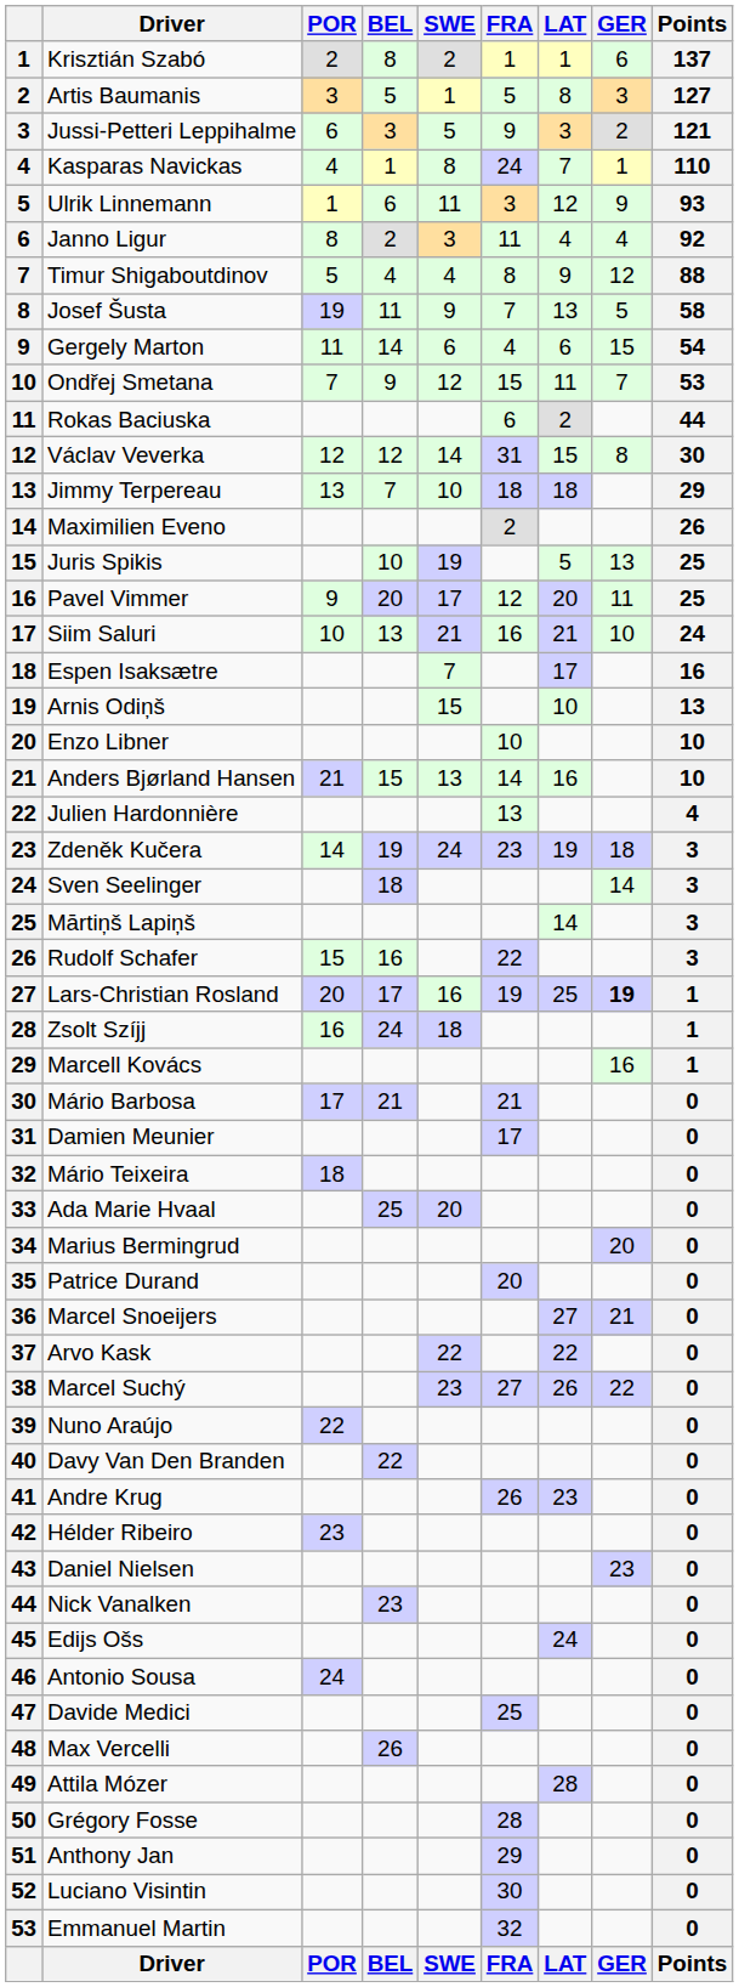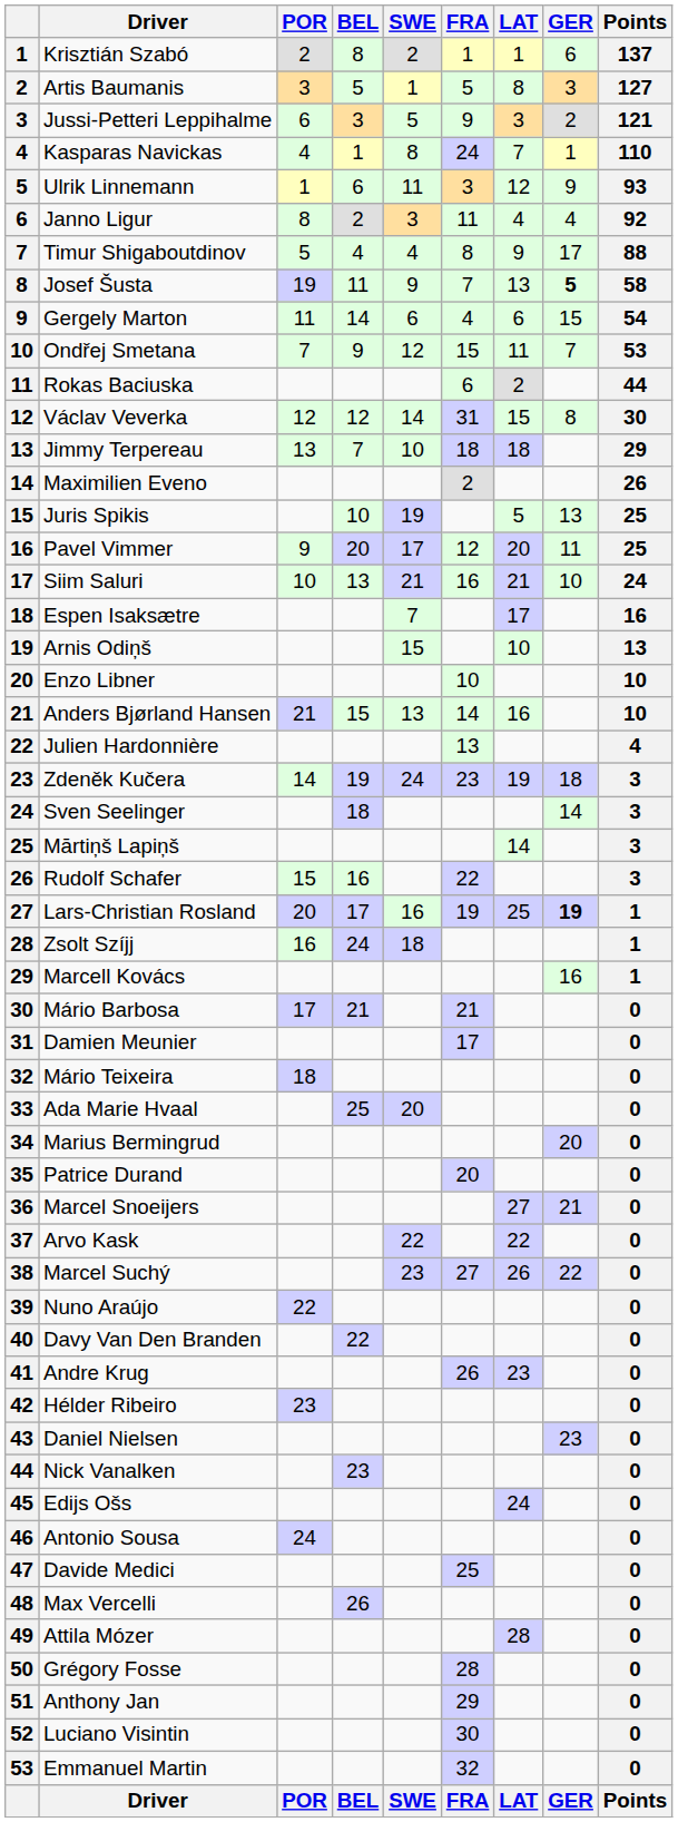Timur Shigaboutdinov | GER: 12 -> 17
Josef Šusta | GER: normal -> bold
